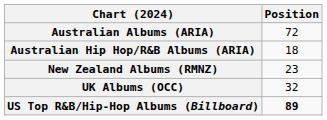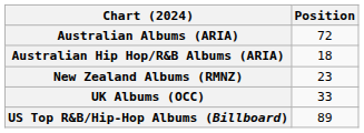UK Albums (OCC) | Position: 32 -> 33
US Top R&B/Hip-Hop Albums (Billboard) | Position: bold -> normal
